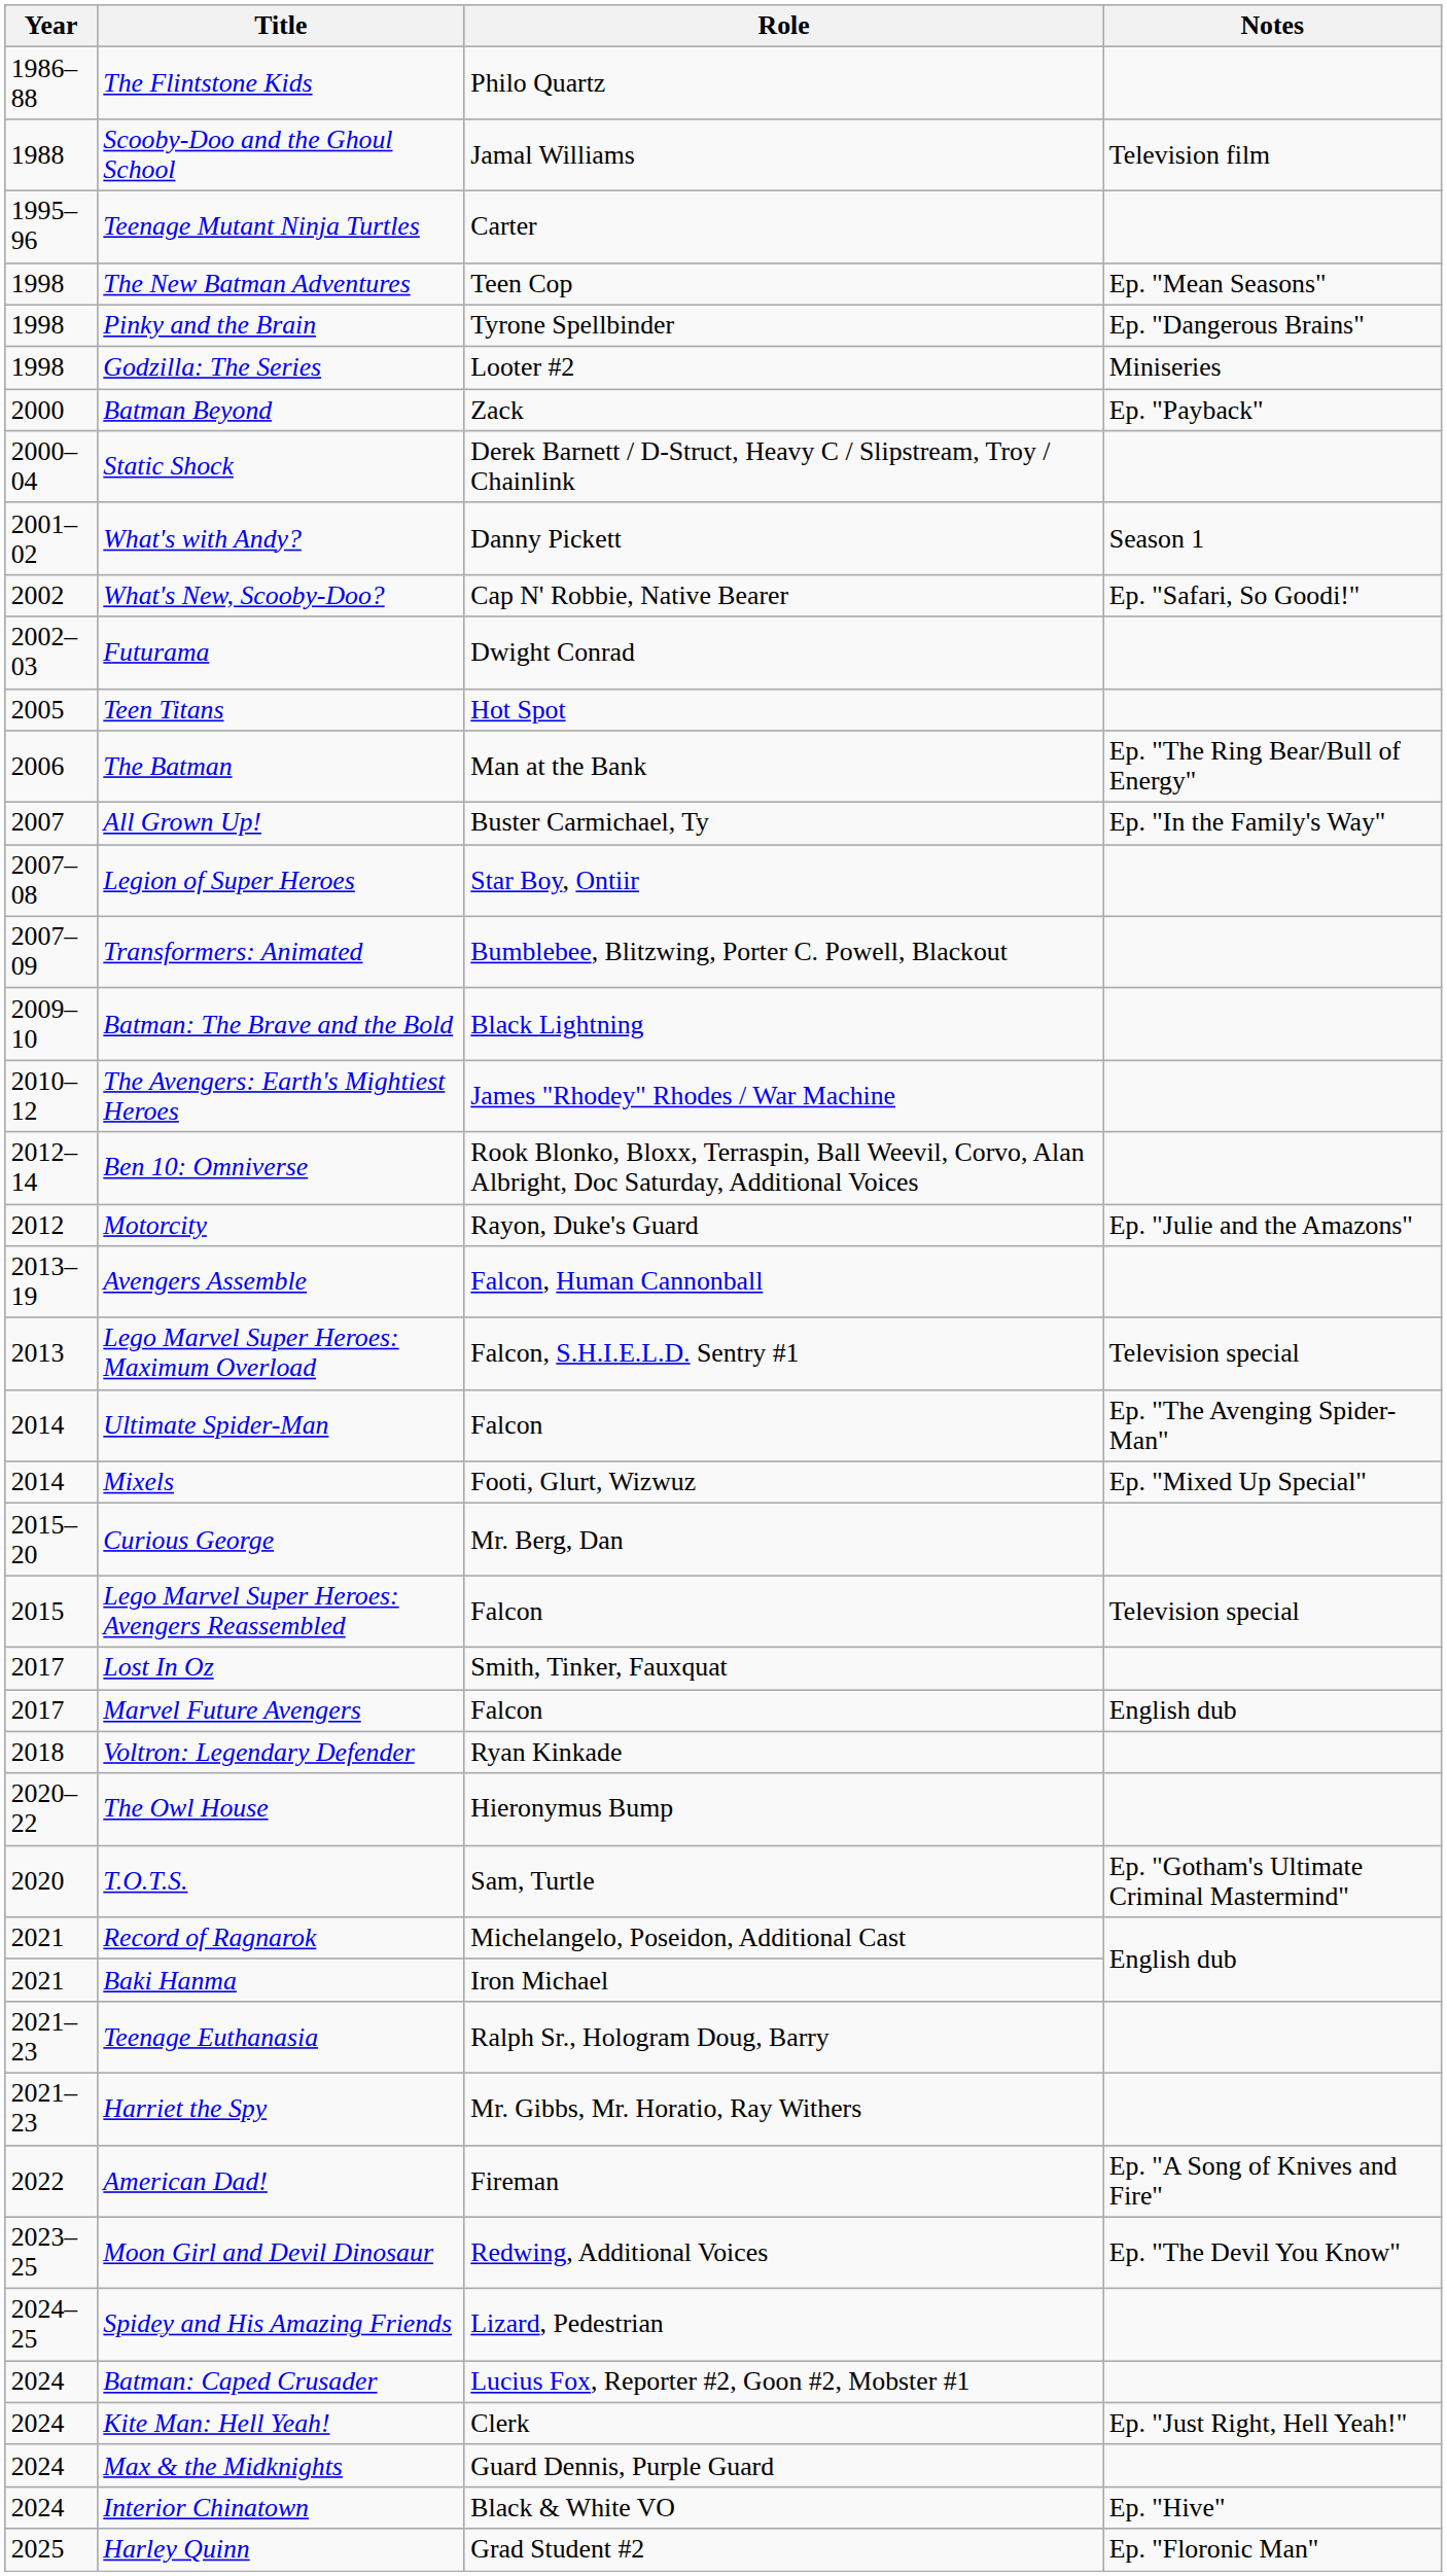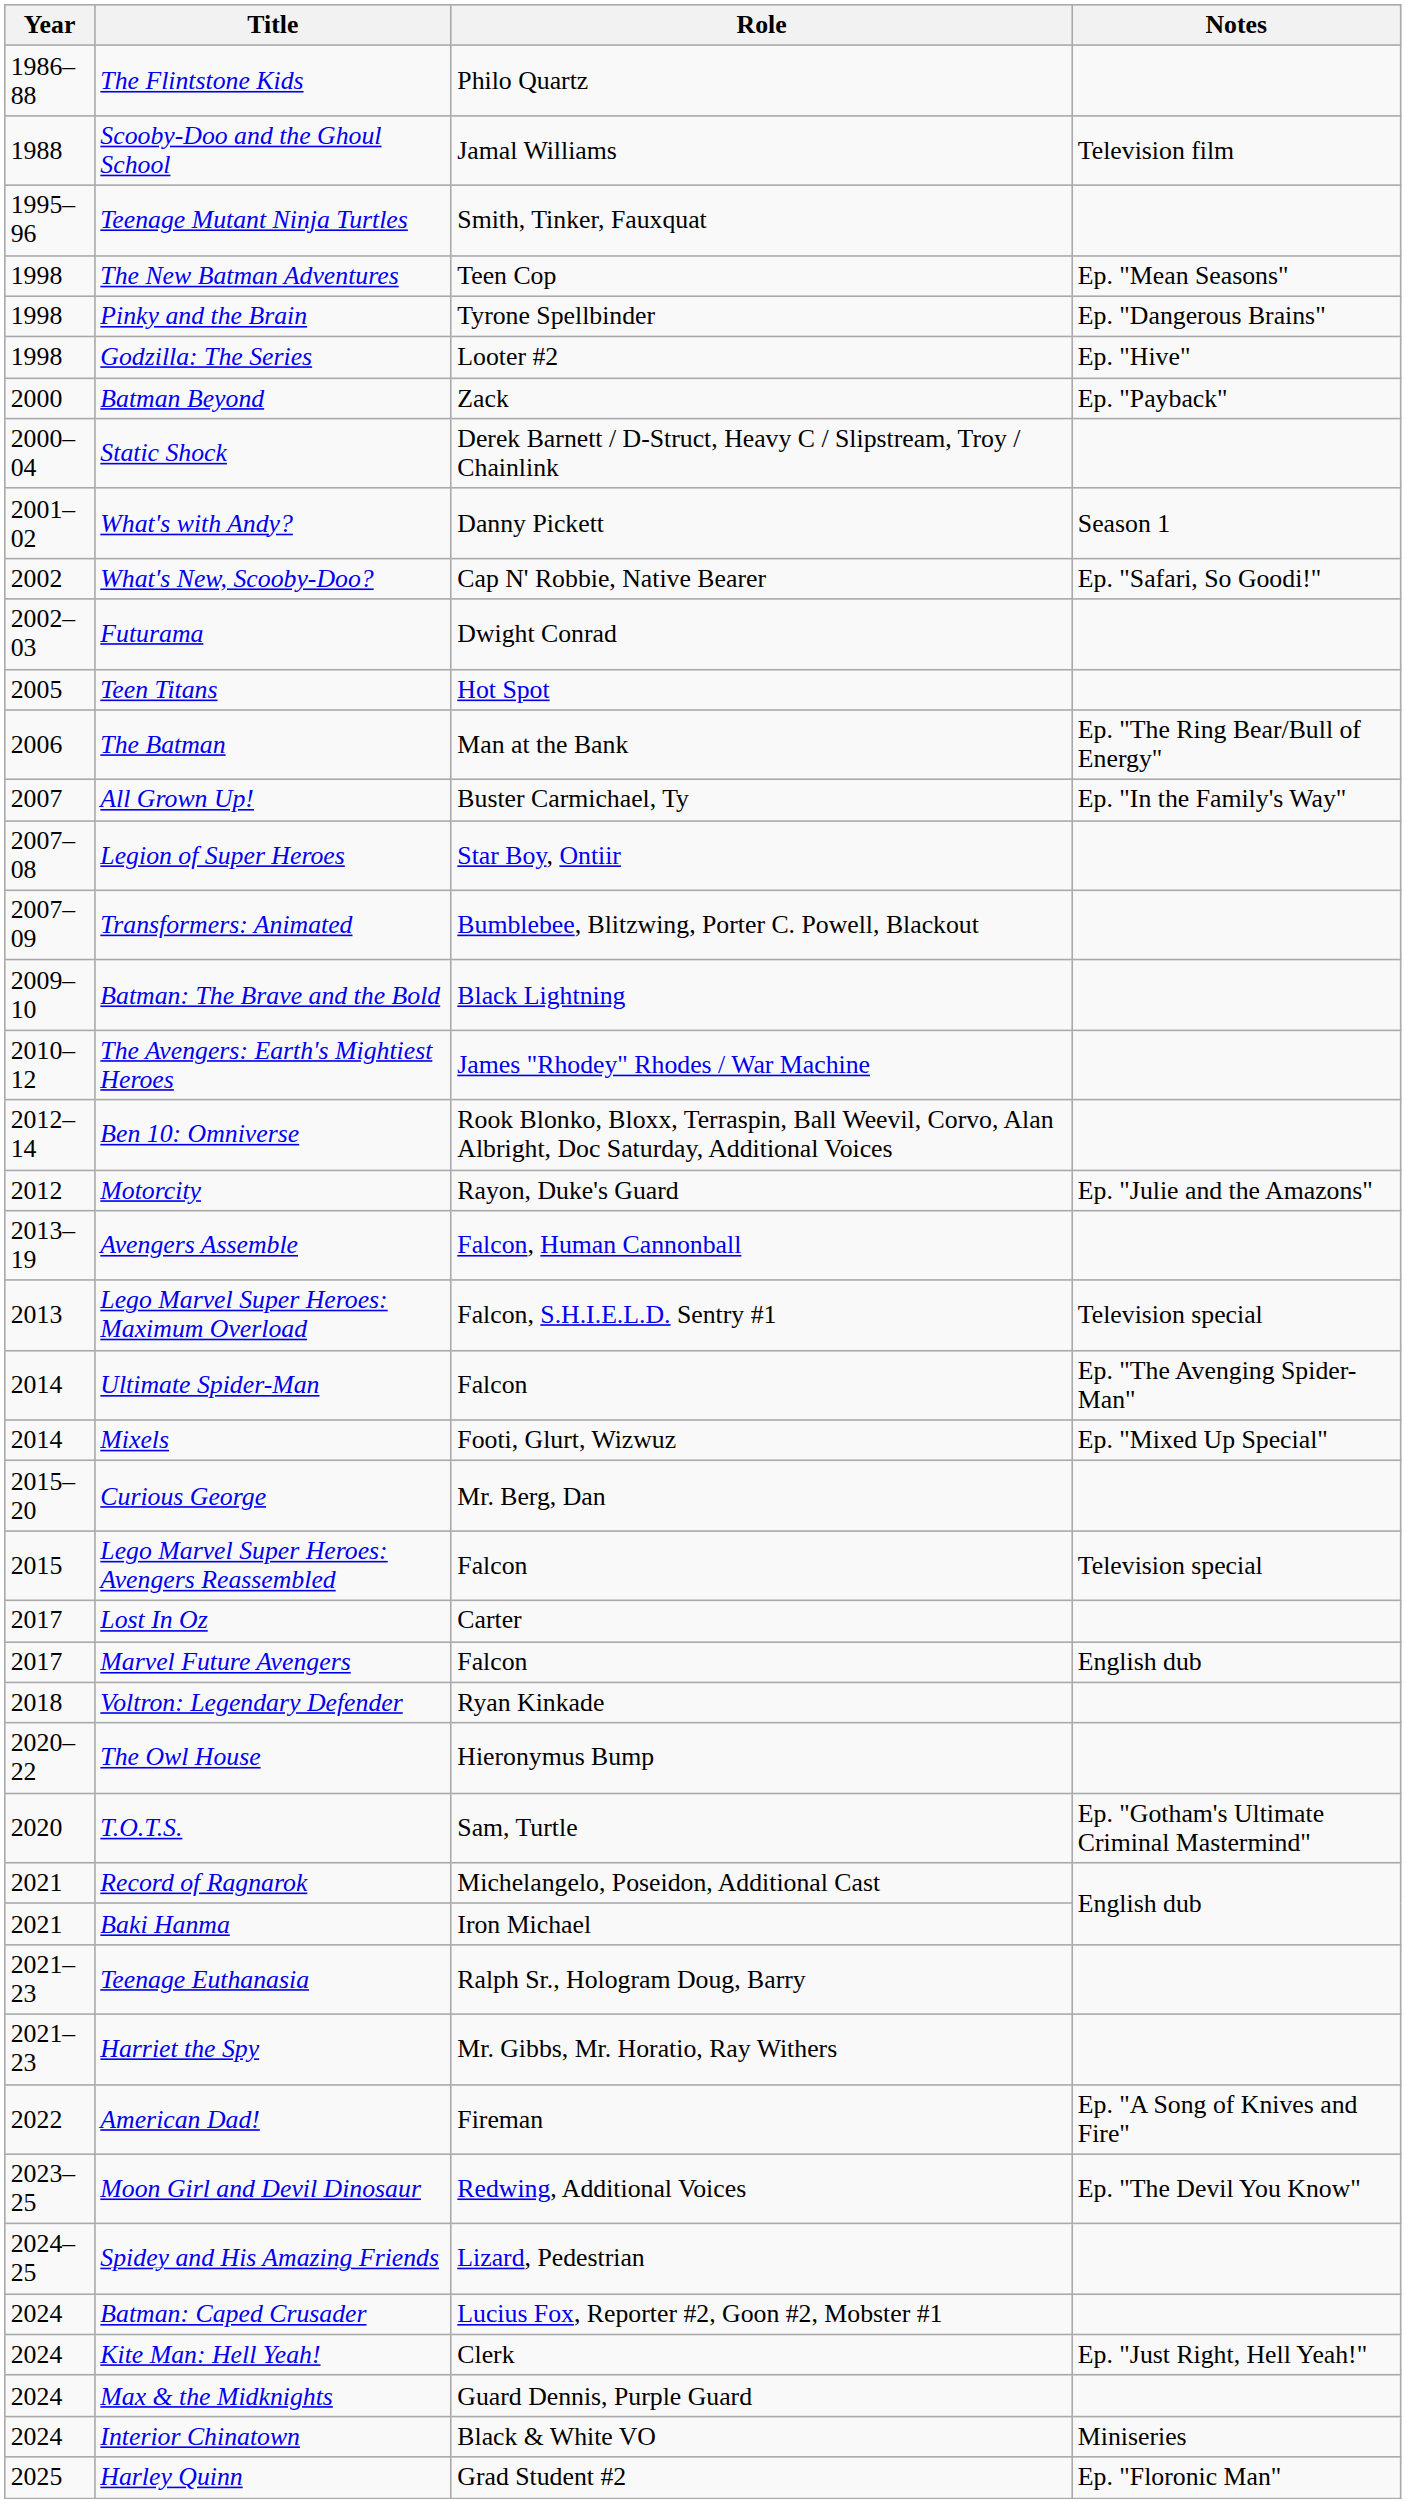Teenage Mutant Ninja Turtles | Role: Carter -> Smith, Tinker, Fauxquat
Godzilla: The Series | Notes: Miniseries -> Ep. "Hive"
Lost In Oz | Role: Smith, Tinker, Fauxquat -> Carter
Interior Chinatown | Notes: Ep. "Hive" -> Miniseries
